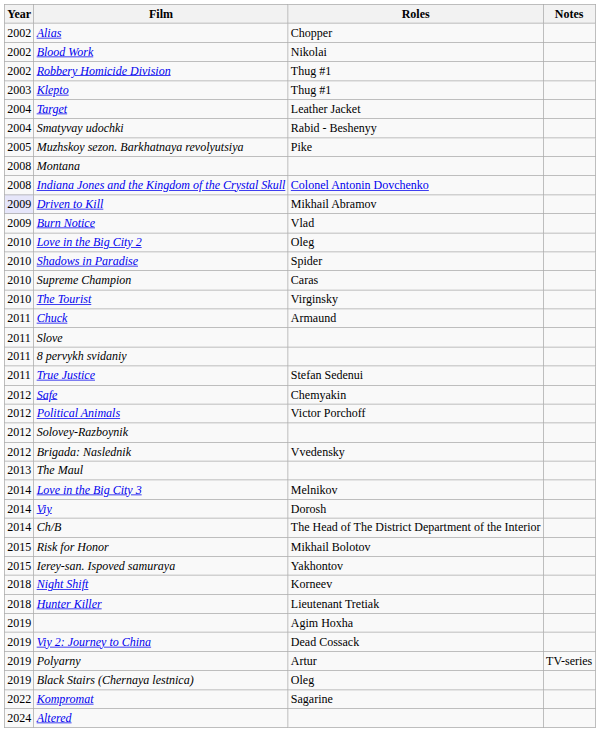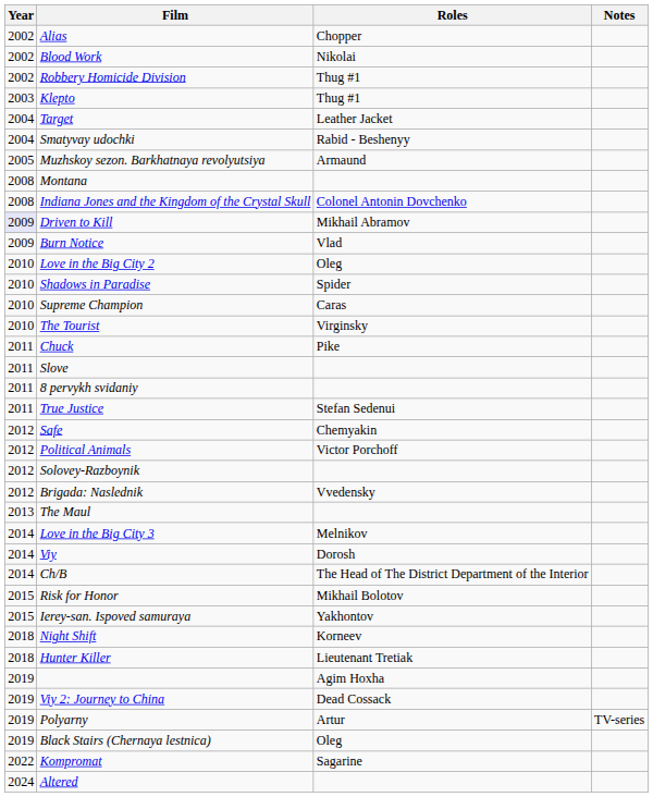Muzhskoy sezon. Barkhatnaya revolyutsiya | Roles: Pike -> Armaund
Chuck | Roles: Armaund -> Pike
